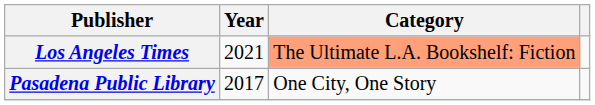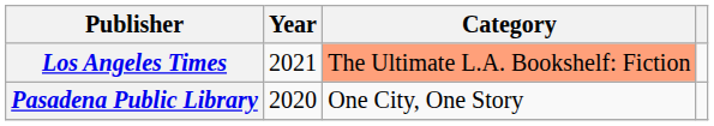Pasadena Public Library | Year: 2017 -> 2020
